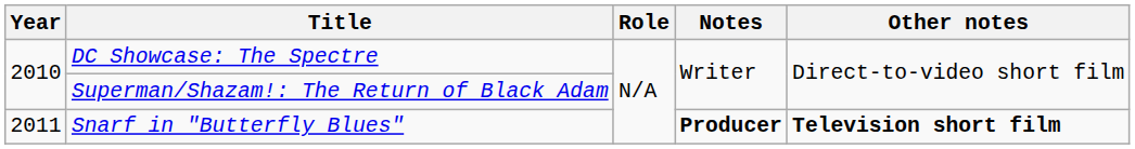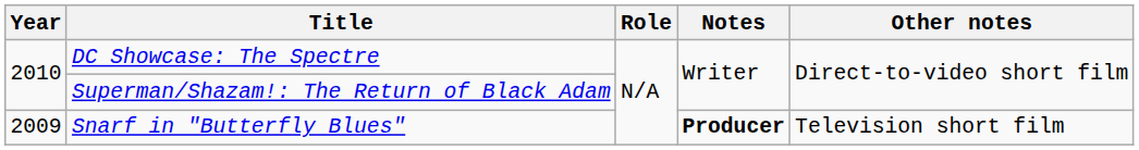Snarf in "Butterfly Blues" | Year: 2011 -> 2009
Snarf in "Butterfly Blues" | Other notes: bold -> normal
